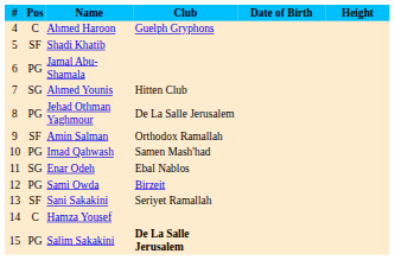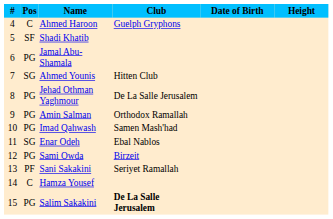Amin Salman | Pos: SF -> PG
Sani Sakakini | Pos: SF -> PF
